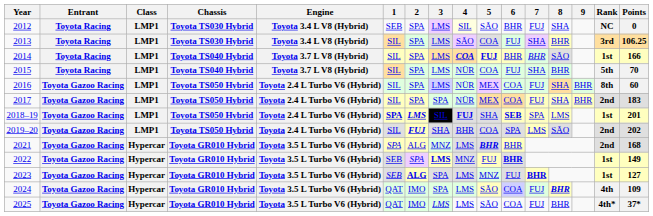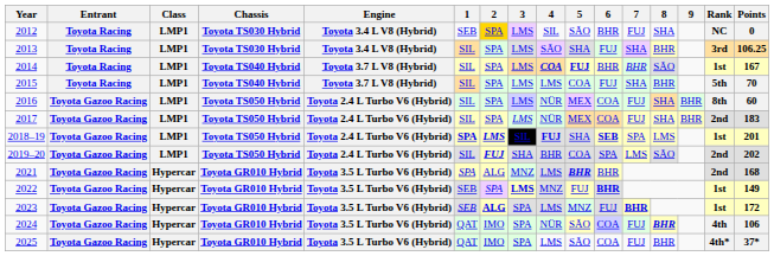2012 | 2: no background -> gold background
2012 | 4: lightyellow background -> no background
2013 | 5: COA -> SHA
2014 | Points: 166 -> 167
2015 | 4: NÜR -> LMS
2017 | 3: SPA -> LMS
2023 | Points: 127 -> 172
2024 | 4: LMS -> NÜR
2024 | Points: 109 -> 106
2025 | 3: LMS -> SPA
